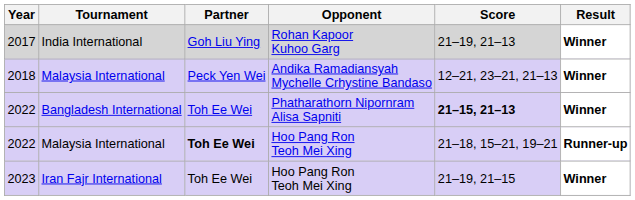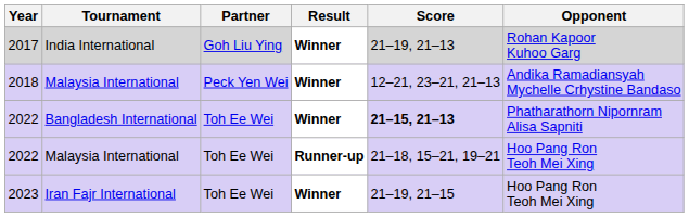columns swapped: Opponent <-> Result
2022 / Malaysia International | Partner: bold -> normal
